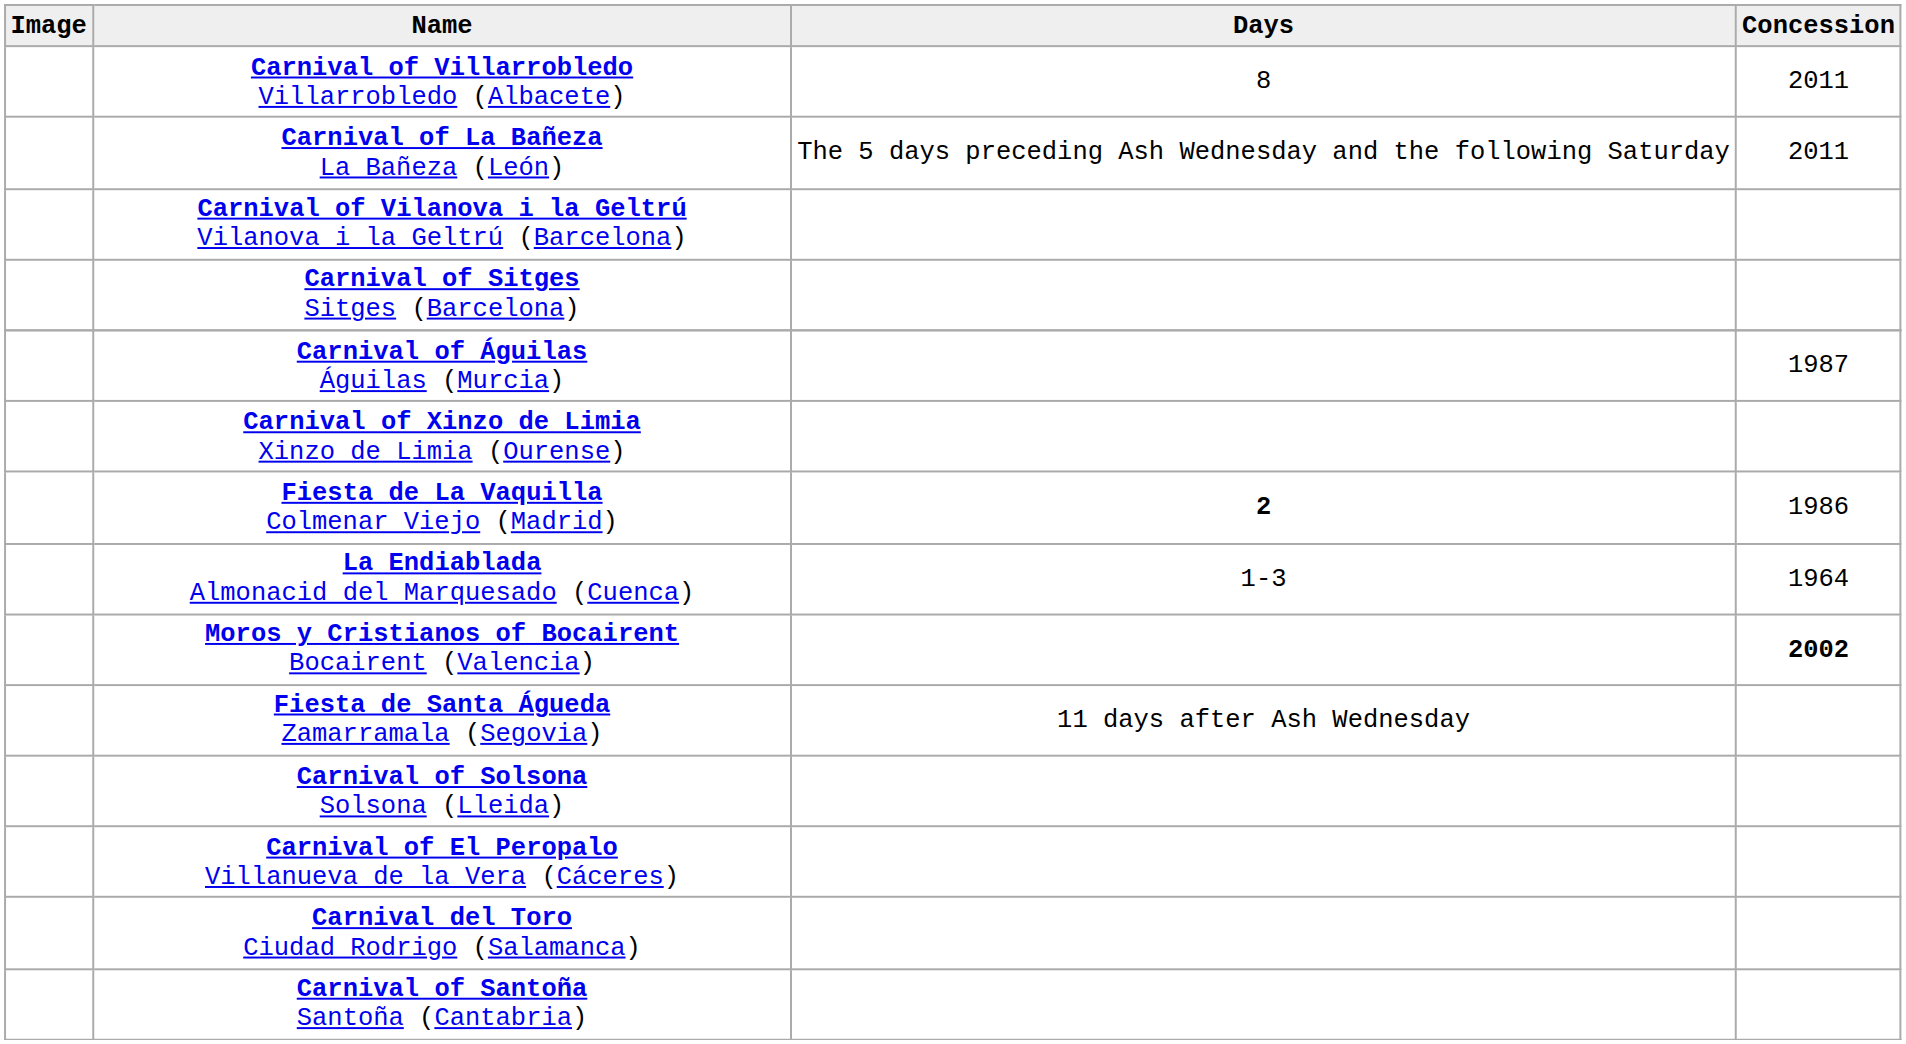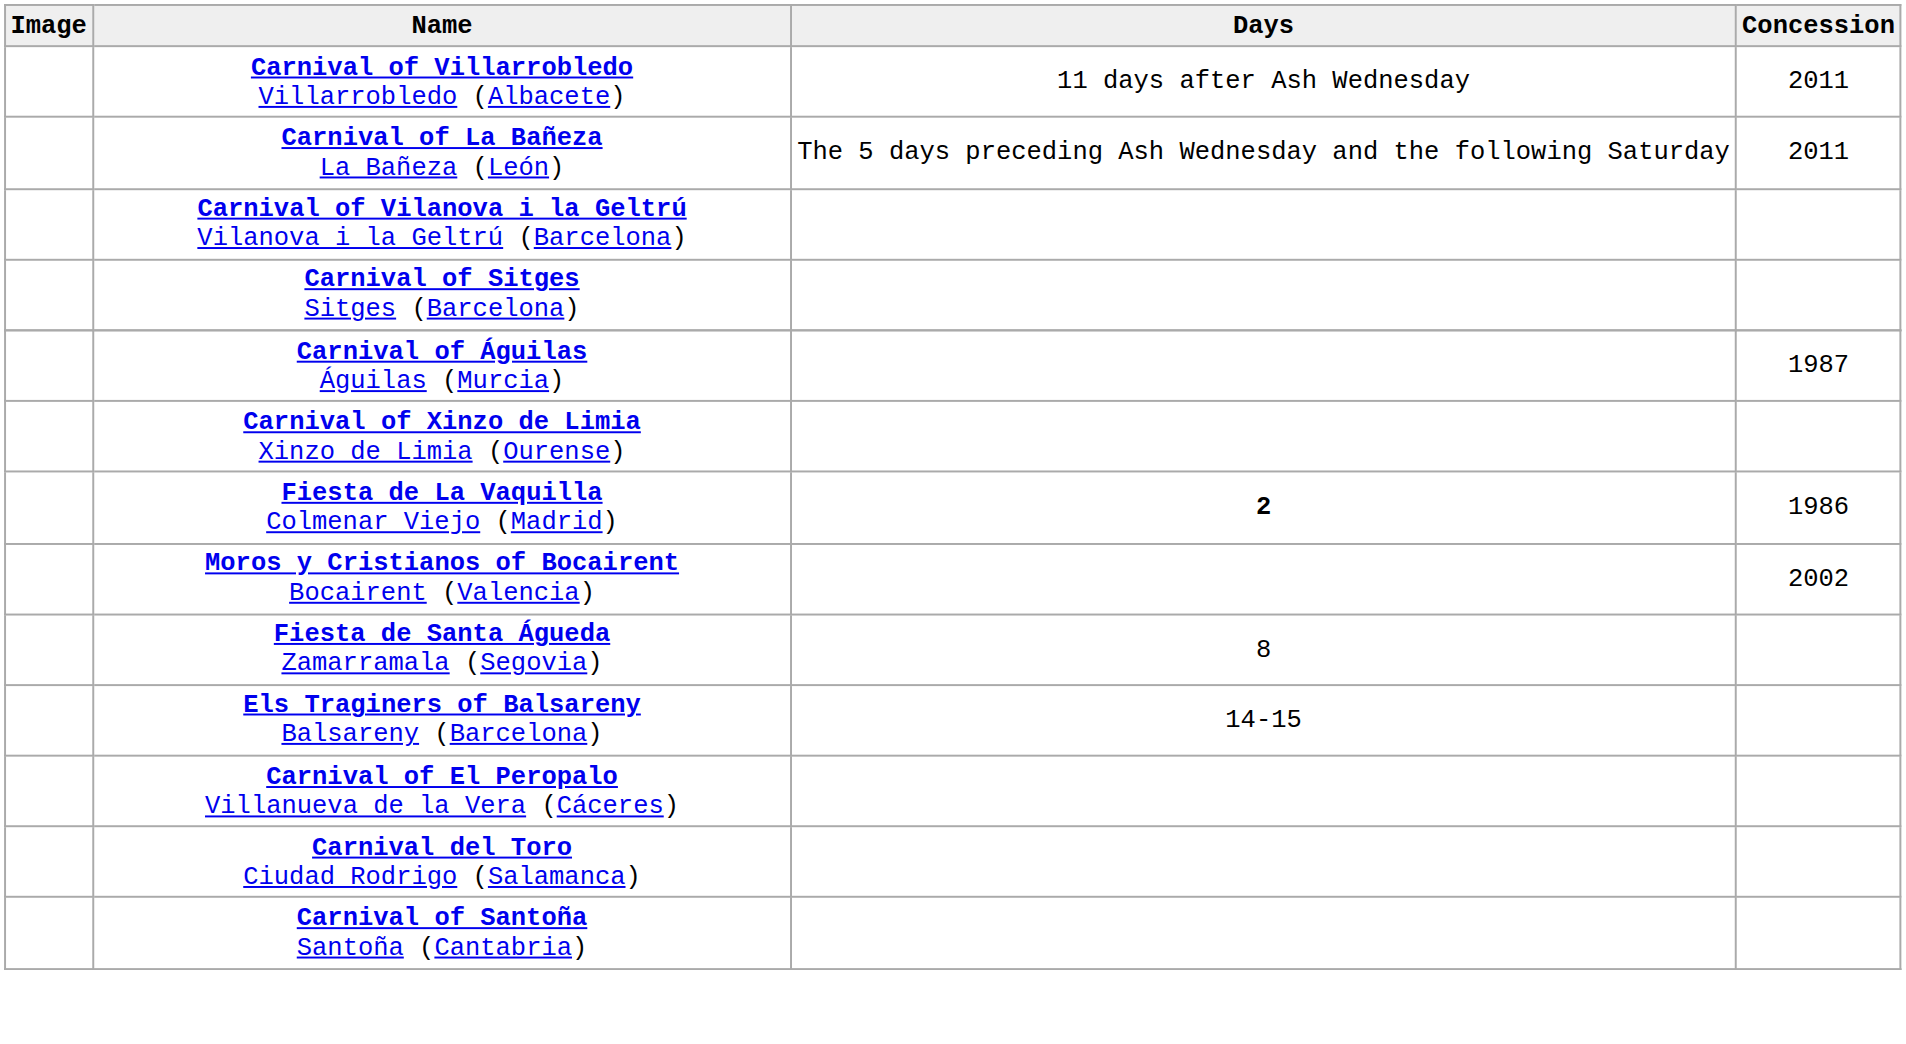Carnival of Villarrobledo Villarrobledo (Albacete) | Days: 8 -> 11 days after Ash Wednesday
- row: La Endiablada Almonacid del Marquesado (Cuenca) | 1-3 | 1964
Moros y Cristianos of Bocairent Bocairent (Valencia) | Concession: bold -> normal
Fiesta de Santa Águeda Zamarramala (Segovia) | Days: 11 days after Ash Wednesday -> 8
+ row: Els Traginers of Balsareny Balsareny (Barcelona) | 14-15
- row: Carnival of Solsona Solsona (Lleida)
